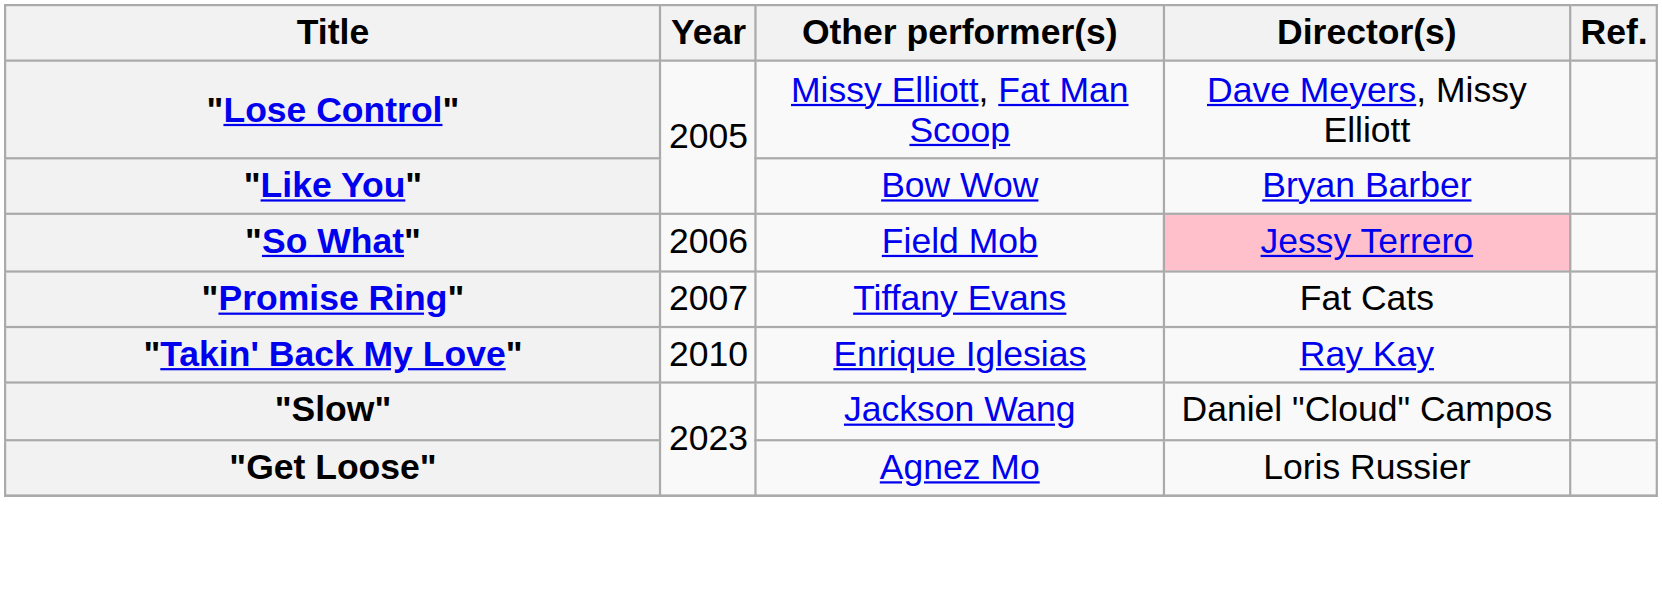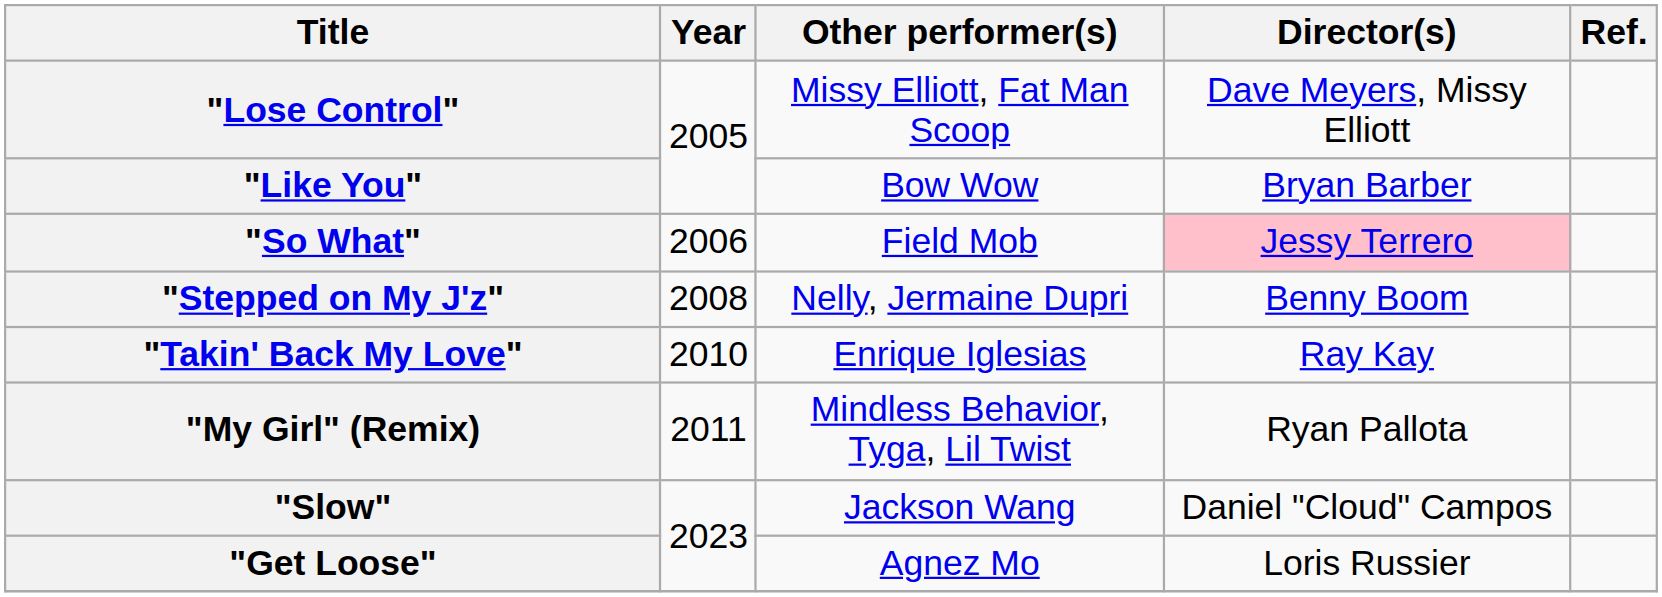- row: "Promise Ring" | 2007 | Tiffany Evans | Fat Cats
+ row: "Stepped on My J'z" | 2008 | Nelly, Jermaine Dupri | Benny Boom
+ row: "My Girl" (Remix) | 2011 | Mindless Behavior, Tyga, Lil Twist | Ryan Pallota
